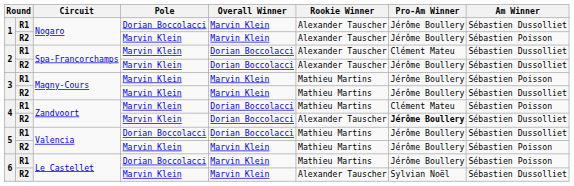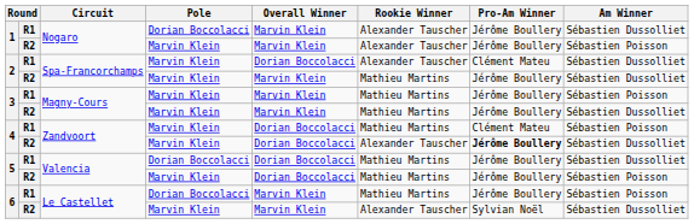2 / R2 | Overall Winner: Dorian Boccolacci -> Marvin Klein
2 / R2 | Rookie Winner: Alexander Tauscher -> Mathieu Martins
5 / R2 | Overall Winner: Marvin Klein -> Dorian Boccolacci
